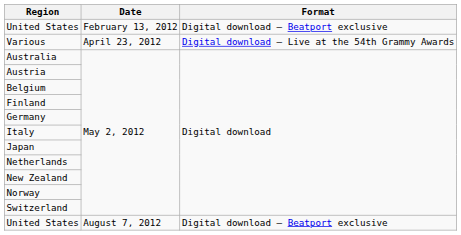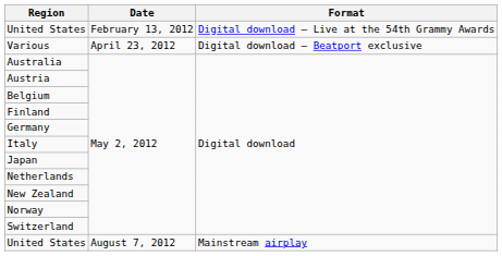United States / February 13, 2012 | Format: Digital download — Beatport exclusive -> Digital download — Live at the 54th Grammy Awards
Various | Format: Digital download — Live at the 54th Grammy Awards -> Digital download — Beatport exclusive
United States / August 7, 2012 | Format: Digital download — Beatport exclusive -> Mainstream airplay
